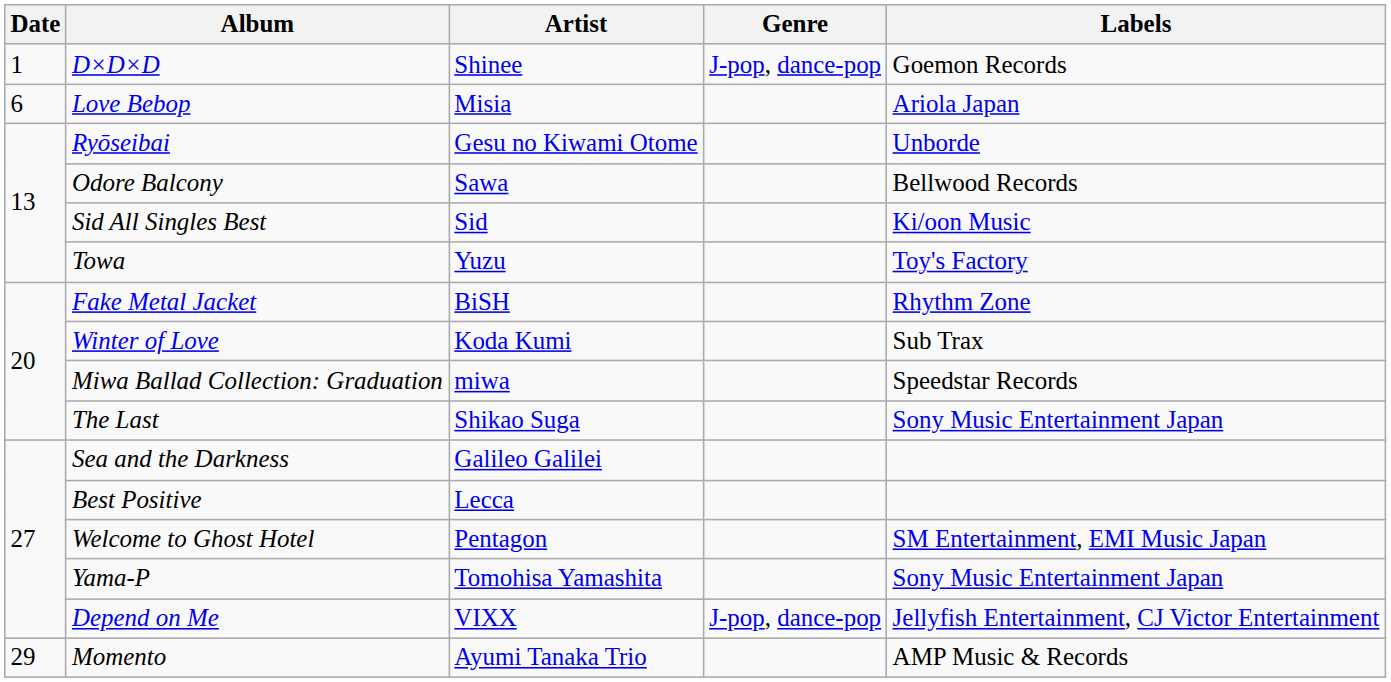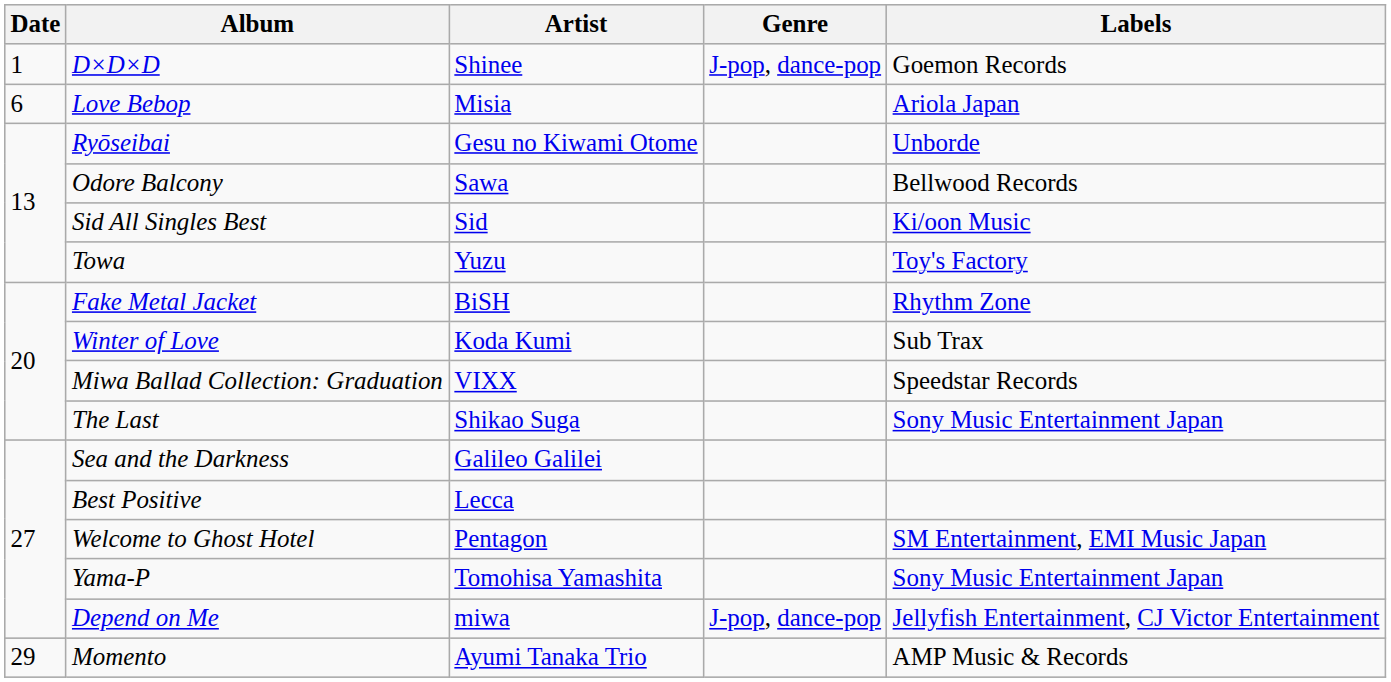Miwa Ballad Collection: Graduation | Artist: miwa -> VIXX
Depend on Me | Artist: VIXX -> miwa
